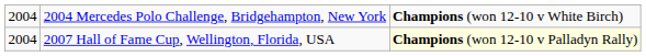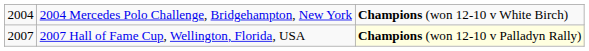2007 Hall of Fame Cup, Wellington, Florida, USA | column 1: 2004 -> 2007
